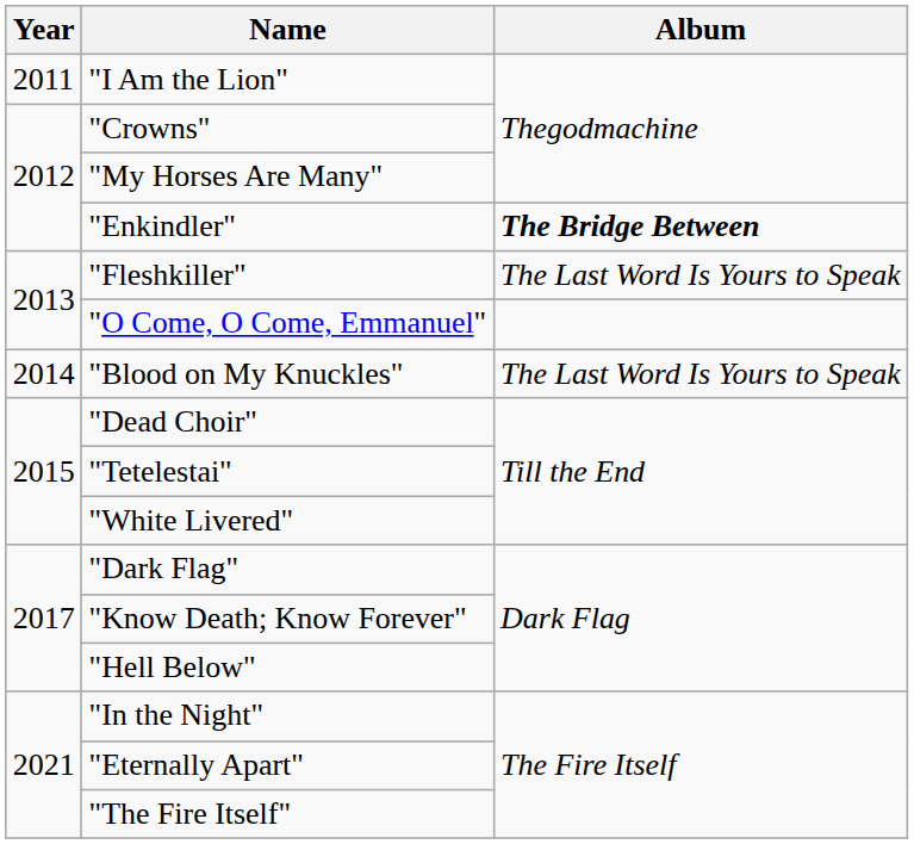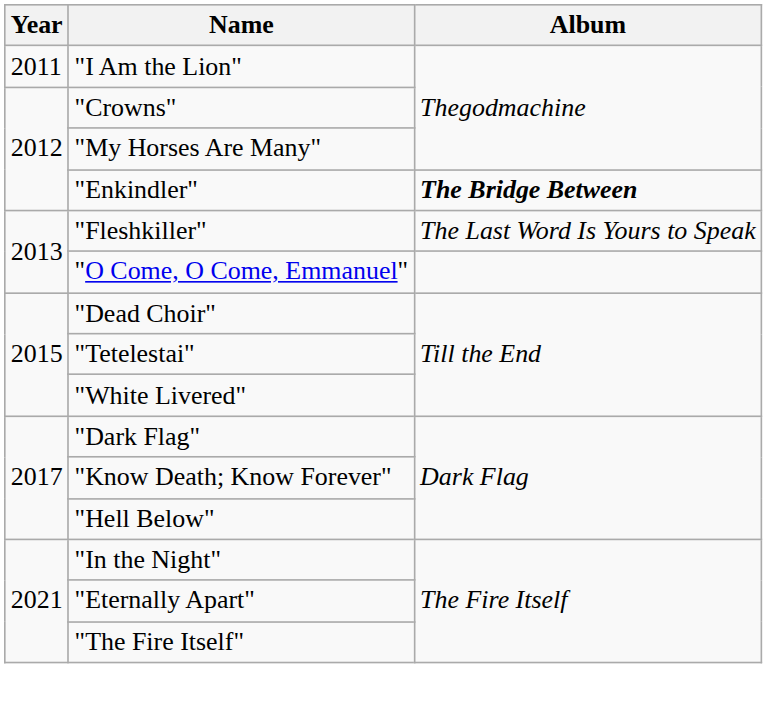- row: 2014 | "Blood on My Knuckles" | The Last Word Is Yours to Speak
